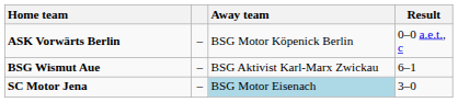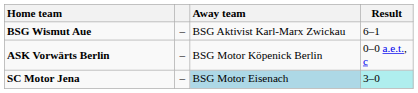rows swapped: BSG Wismut Aue <-> ASK Vorwärts Berlin
SC Motor Jena | Result: no background -> paleturquoise background
